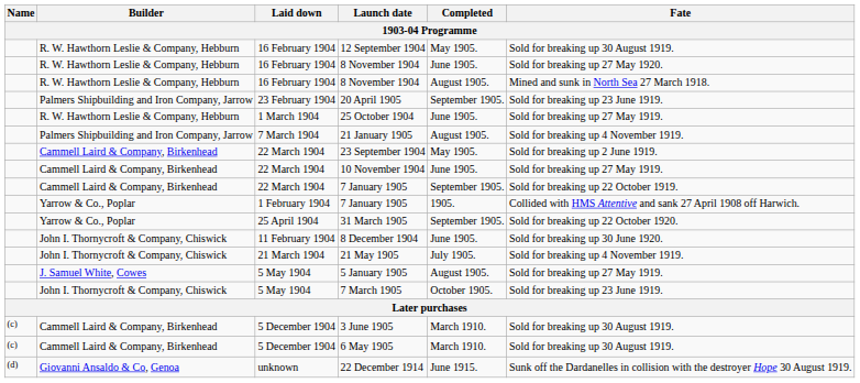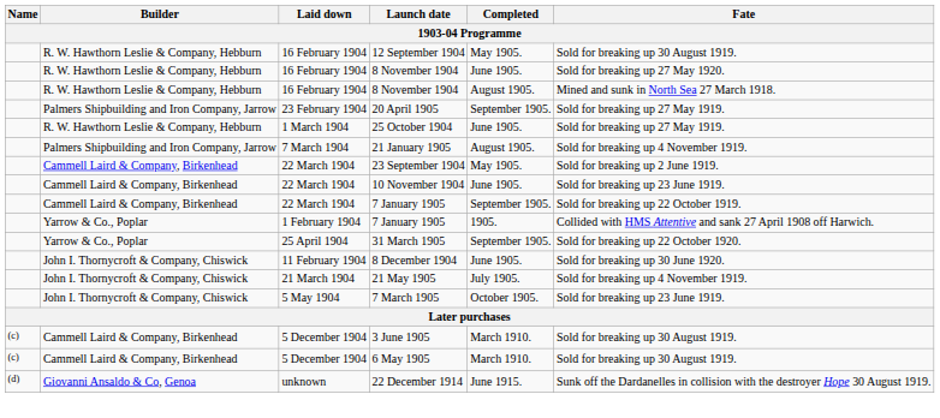20 April 1905 | Fate: Sold for breaking up 23 June 1919. -> Sold for breaking up 27 May 1919.
10 November 1904 | Fate: Sold for breaking up 27 May 1919. -> Sold for breaking up 23 June 1919.
- row: J. Samuel White, Cowes | 5 May 1904 | 5 January 1905 | August 1905. | Sold for breaking up 27 May 1919.
